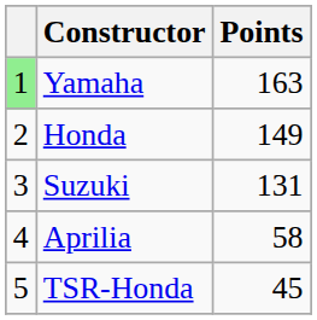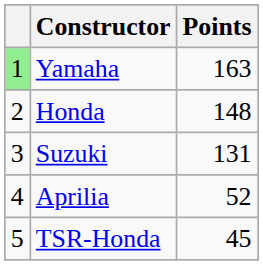Honda | Points: 149 -> 148
Aprilia | Points: 58 -> 52
